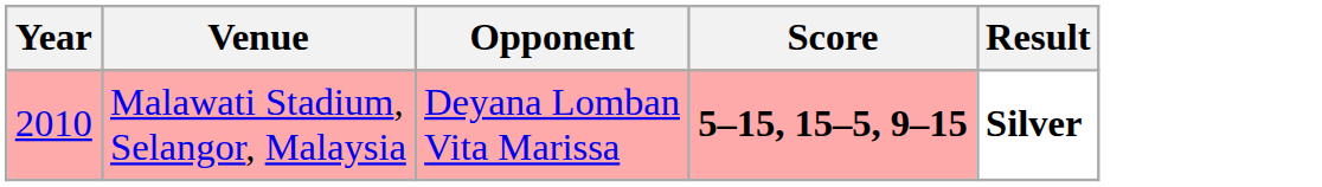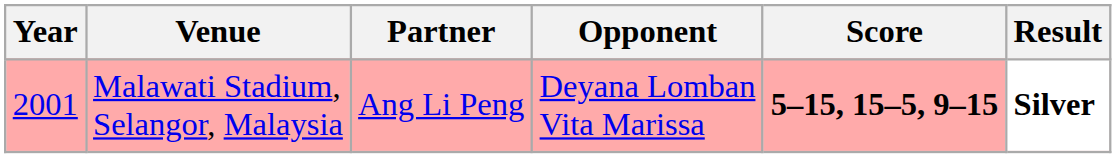+ column: Partner | Ang Li Peng
Malawati Stadium, Selangor, Malaysia | Year: 2010 -> 2001
